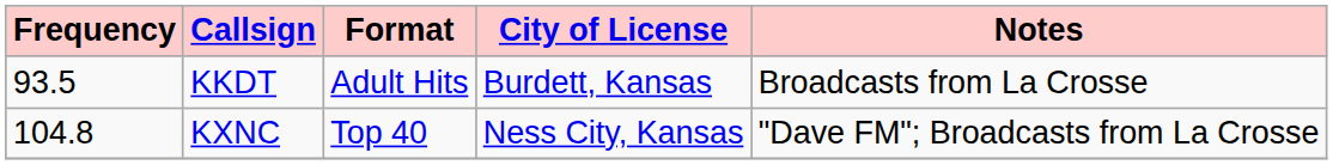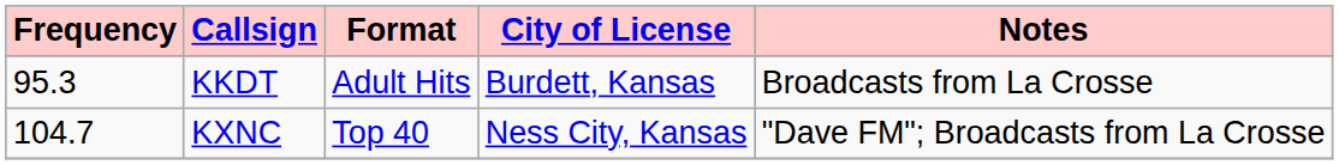KKDT | Frequency: 93.5 -> 95.3
KXNC | Frequency: 104.8 -> 104.7
